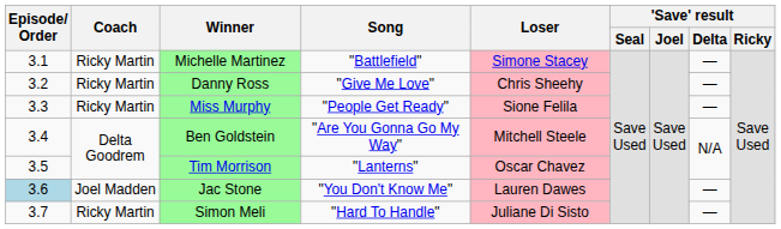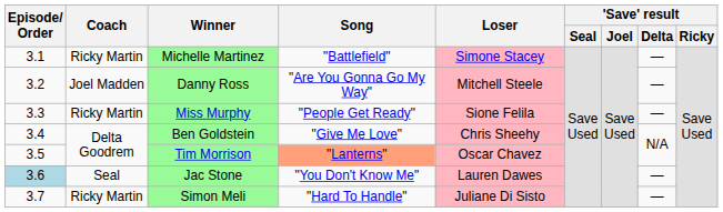Danny Ross | Coach: Ricky Martin -> Joel Madden
Danny Ross | Song: "Give Me Love" -> "Are You Gonna Go My Way"
Danny Ross | Loser: Chris Sheehy -> Mitchell Steele
Ben Goldstein | Song: "Are You Gonna Go My Way" -> "Give Me Love"
Ben Goldstein | Loser: Mitchell Steele -> Chris Sheehy
Tim Morrison | Song: no background -> lightsalmon background
Jac Stone | Coach: Joel Madden -> Seal
